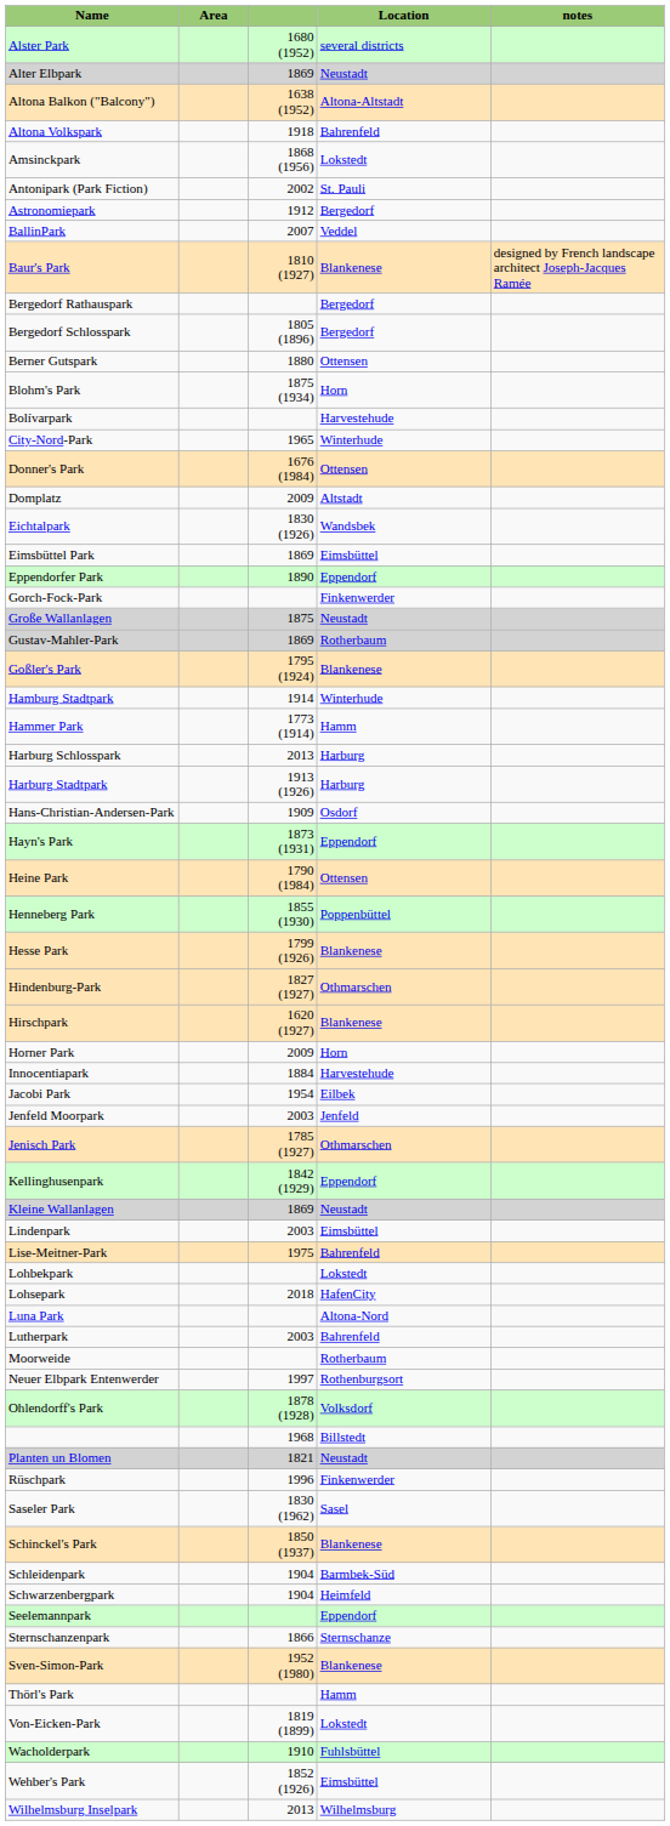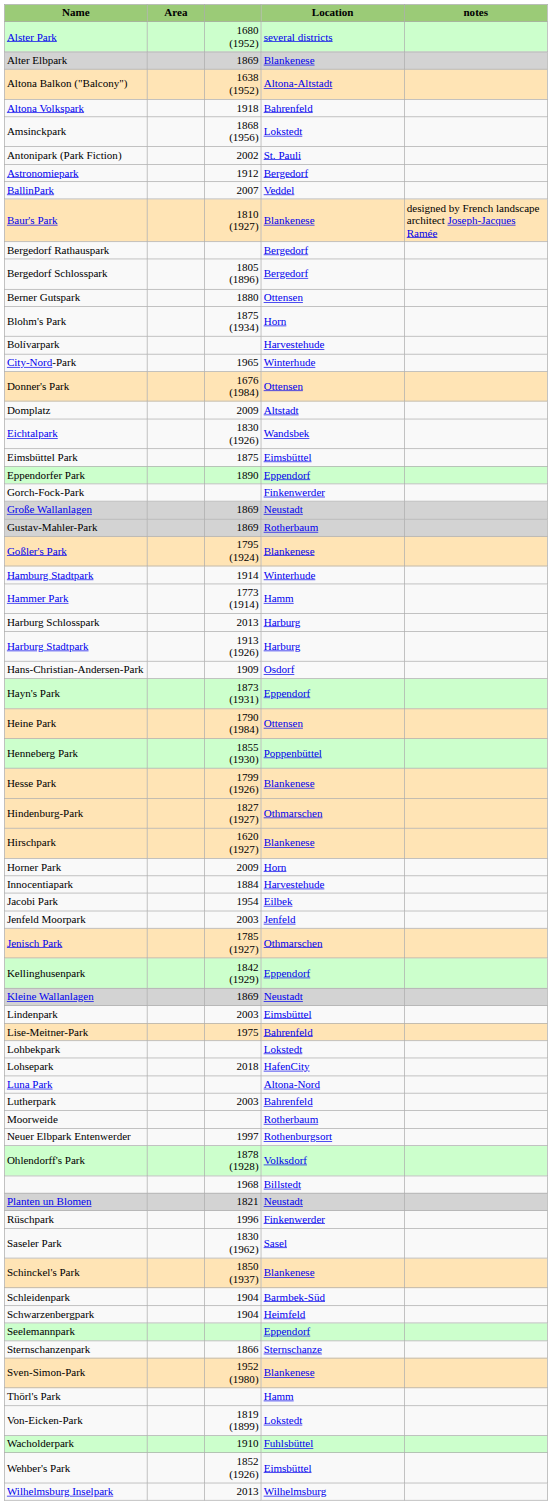Alter Elbpark | Location: Neustadt -> Blankenese
Eimsbüttel Park | column 3: 1869 -> 1875
Große Wallanlagen | column 3: 1875 -> 1869
